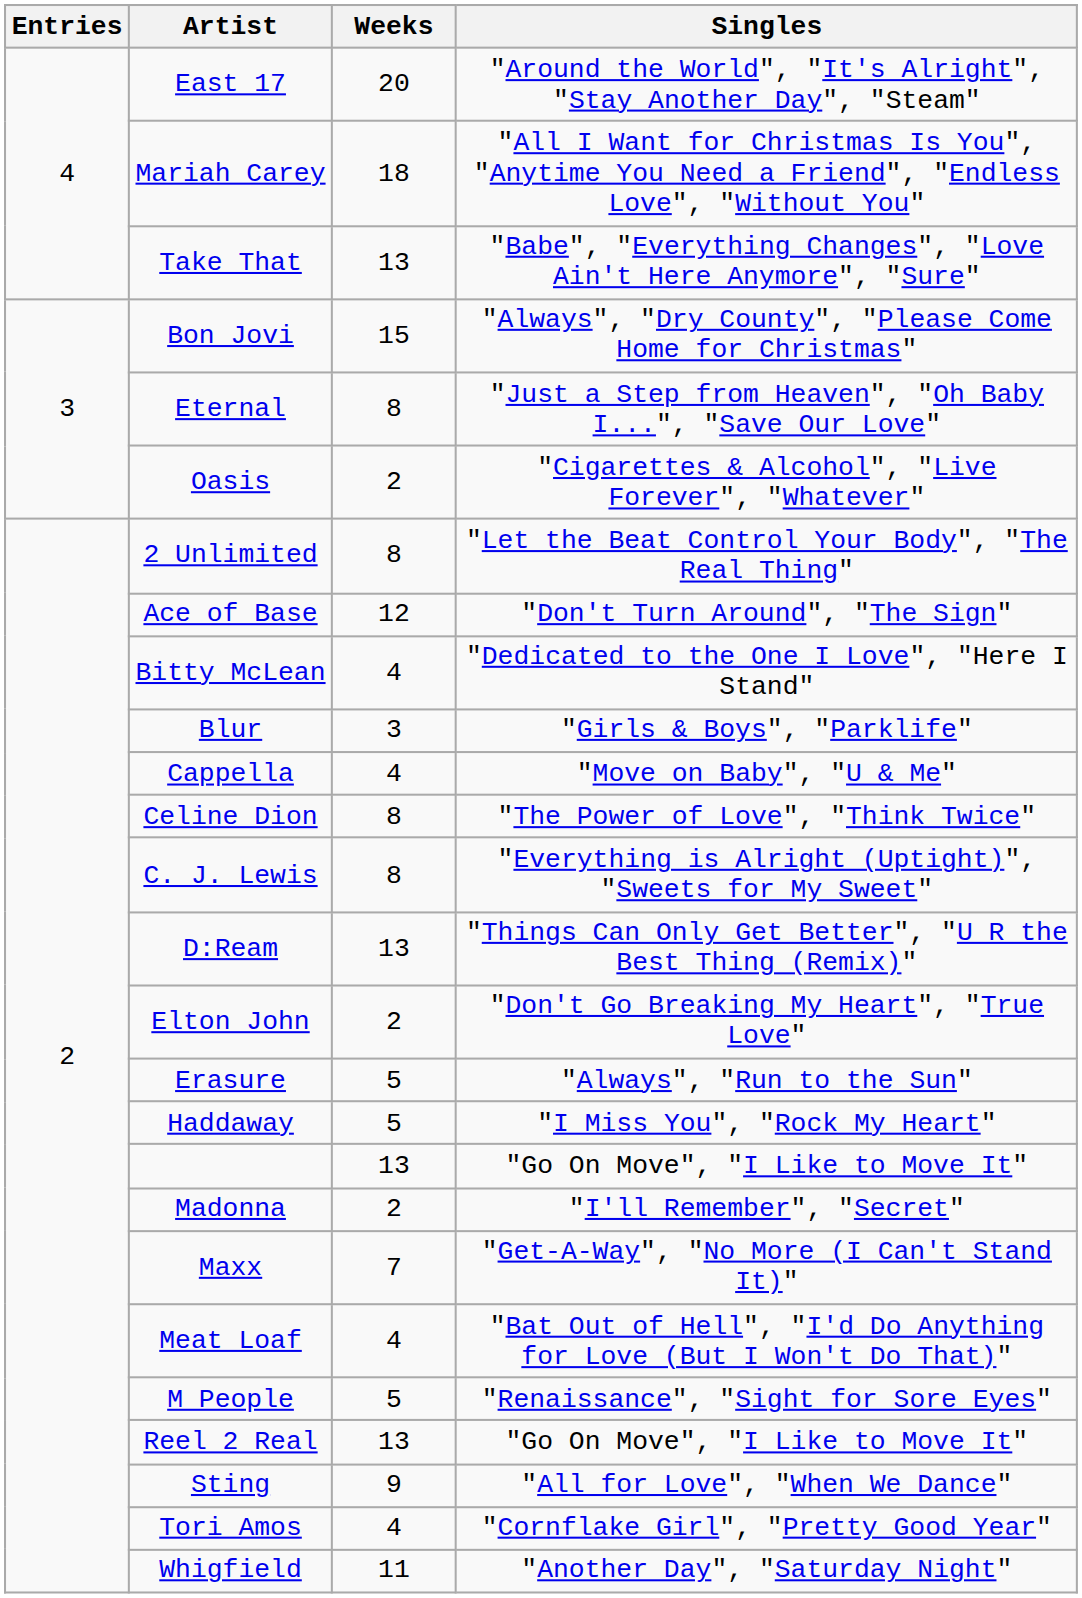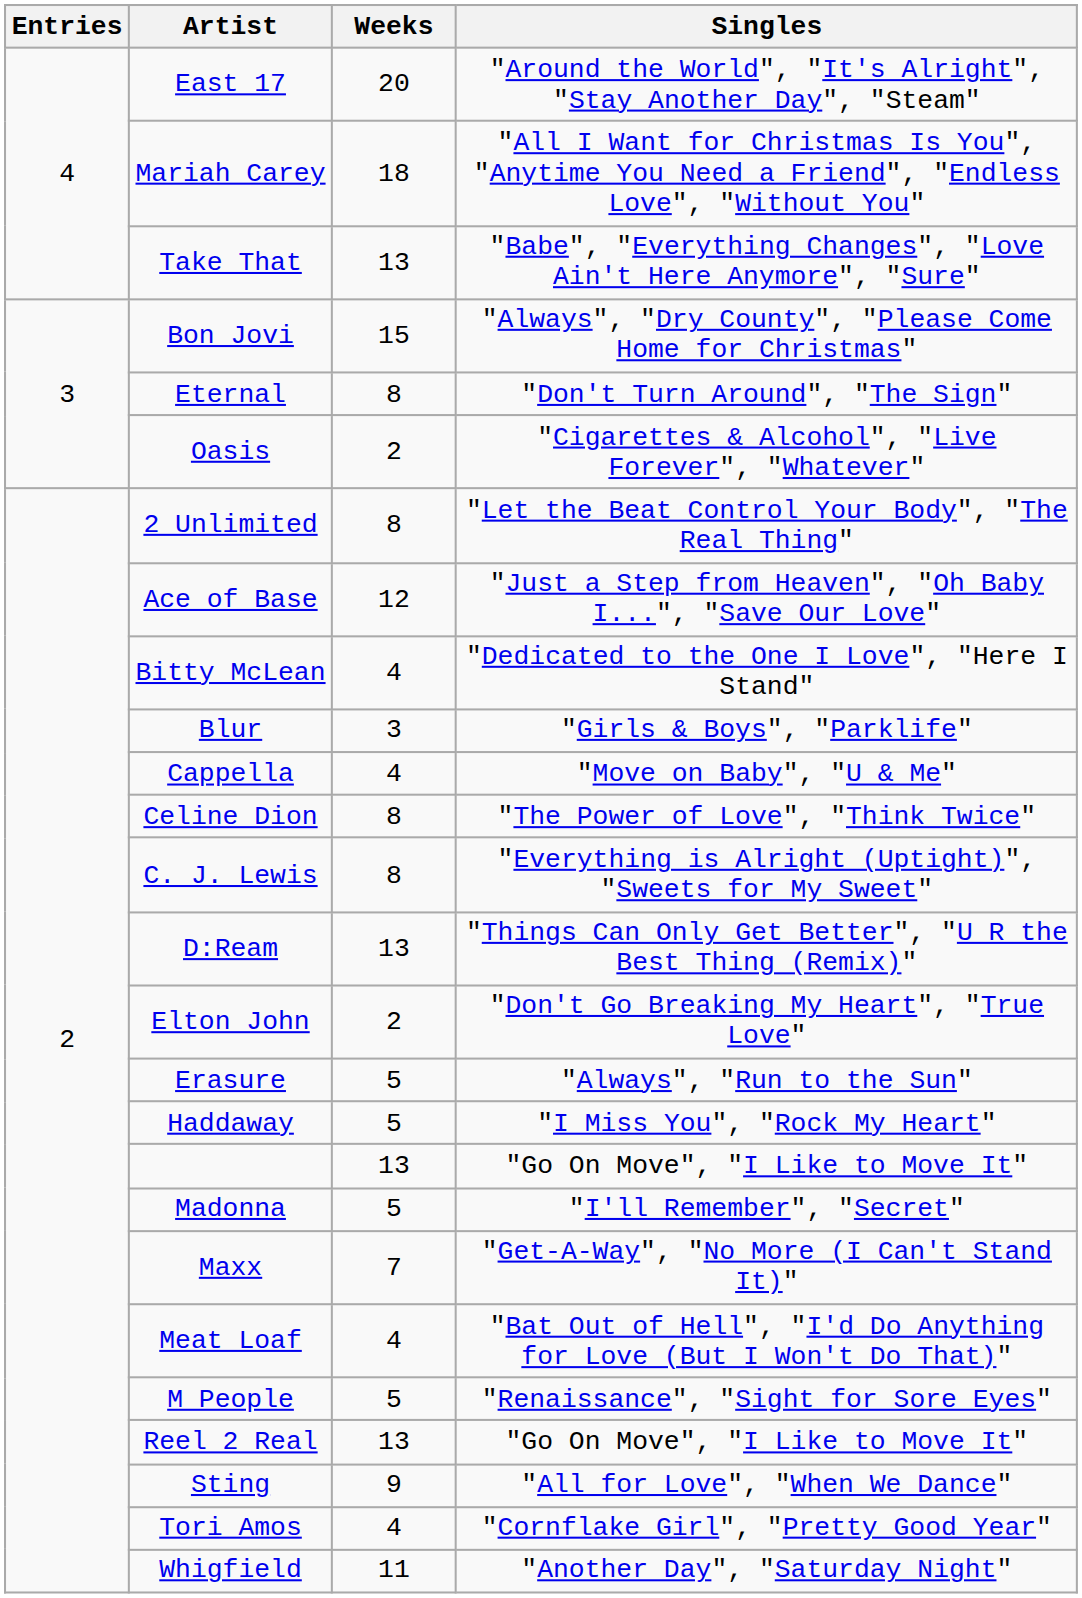Eternal | Singles: "Just a Step from Heaven", "Oh Baby I...", "Save Our Love" -> "Don't Turn Around", "The Sign"
Ace of Base | Singles: "Don't Turn Around", "The Sign" -> "Just a Step from Heaven", "Oh Baby I...", "Save Our Love"
Madonna | Weeks: 2 -> 5
